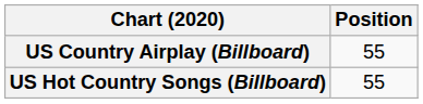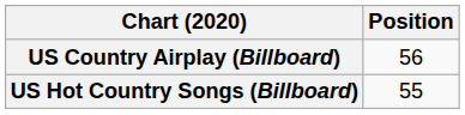US Country Airplay (Billboard) | Position: 55 -> 56
